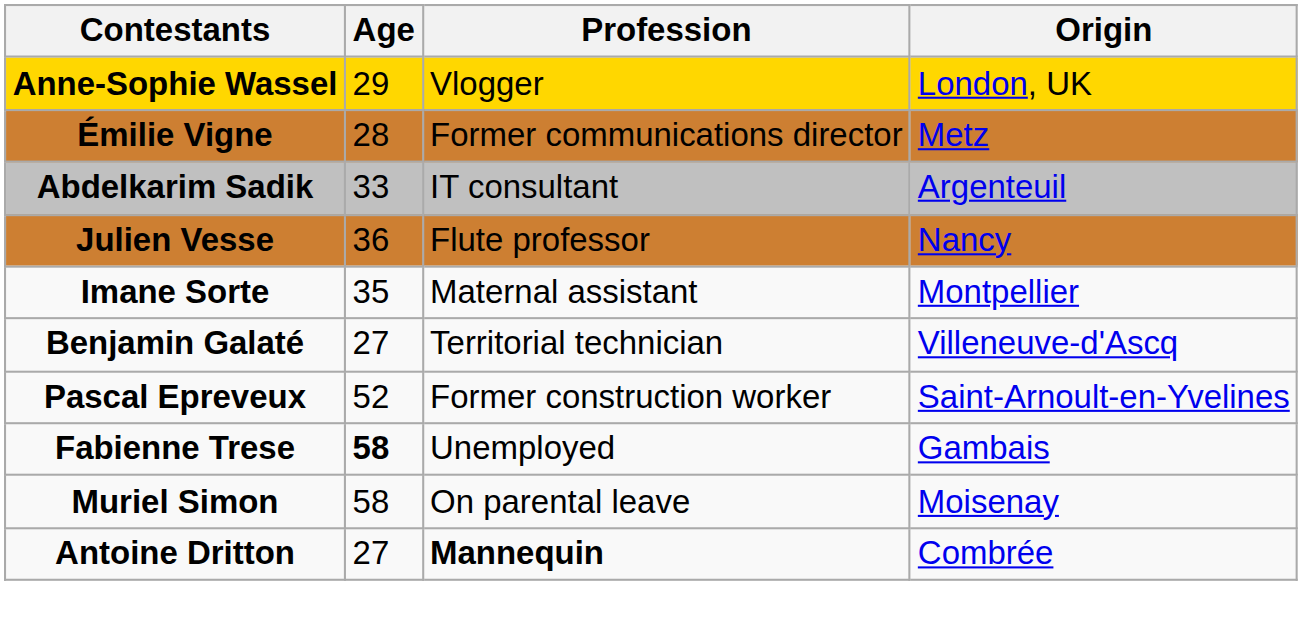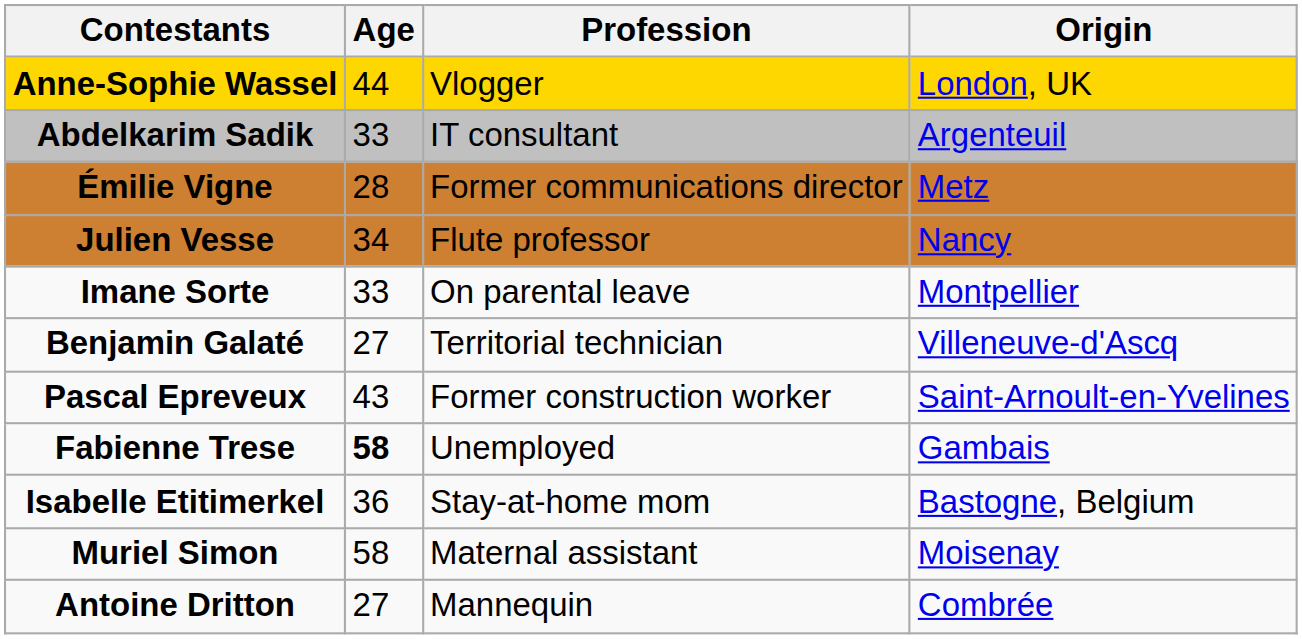Anne-Sophie Wassel | Age: 29 -> 44
rows swapped: Abdelkarim Sadik <-> Émilie Vigne
Julien Vesse | Age: 36 -> 34
Imane Sorte | Age: 35 -> 33
Imane Sorte | Profession: Maternal assistant -> On parental leave
Pascal Epreveux | Age: 52 -> 43
+ row: Isabelle Etitimerkel | 36 | Stay-at-home mom | Bastogne, Belgium
Muriel Simon | Profession: On parental leave -> Maternal assistant
Antoine Dritton | Profession: bold -> normal
